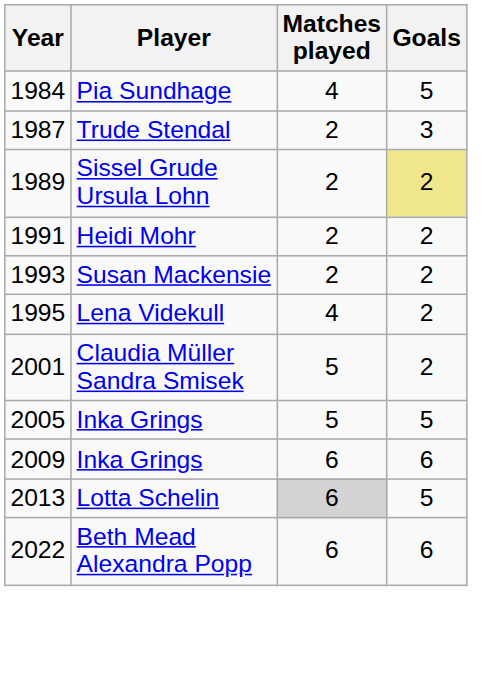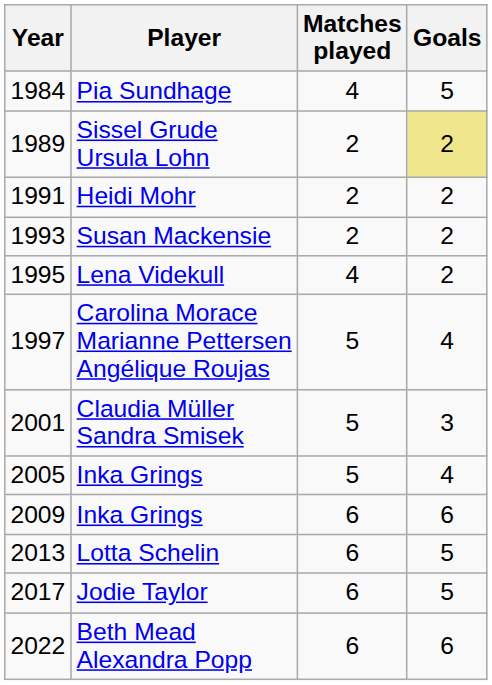- row: 1987 | Trude Stendal | 2 | 3
+ row: 1997 | Carolina Morace Marianne Pettersen Angélique Roujas | 5 | 4
Claudia Müller Sandra Smisek | Goals: 2 -> 3
2005 / Inka Grings | Goals: 5 -> 4
Lotta Schelin | Matches played: lightgrey background -> no background
+ row: 2017 | Jodie Taylor | 6 | 5
